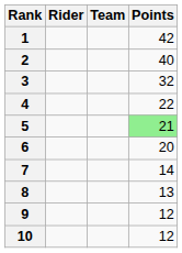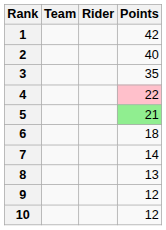columns swapped: Rider <-> Team
3 | Points: 32 -> 35
4 | Points: no background -> pink background
6 | Points: 20 -> 18
